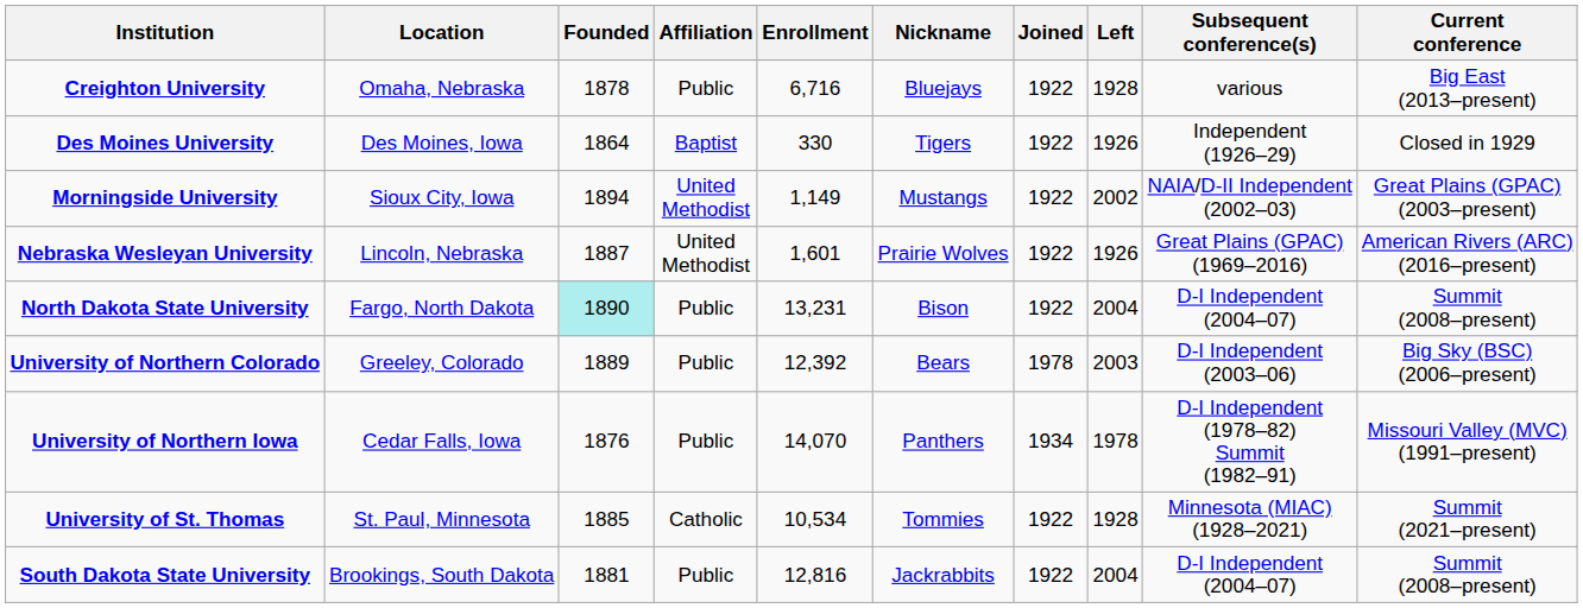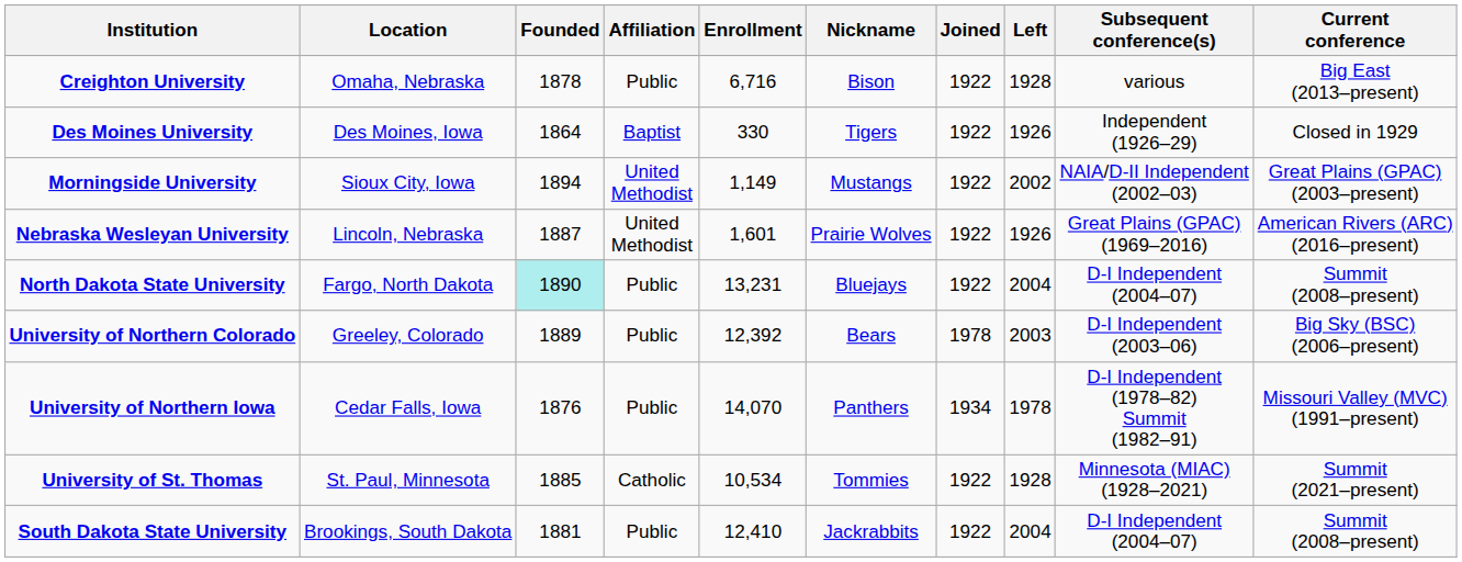Creighton University | Nickname: Bluejays -> Bison
North Dakota State University | Nickname: Bison -> Bluejays
South Dakota State University | Enrollment: 12,816 -> 12,410
